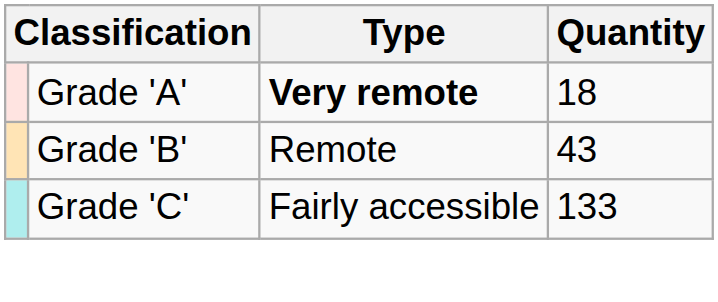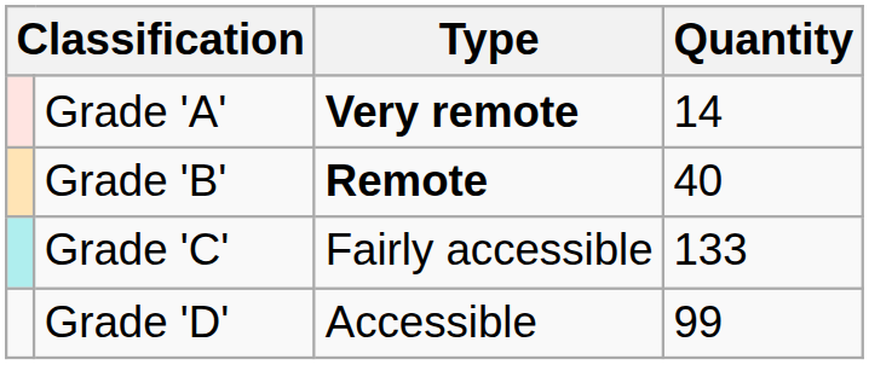Grade 'A' | Quantity: 18 -> 14
Grade 'B' | Type: normal -> bold
Grade 'B' | Quantity: 43 -> 40
+ row: Grade 'D' | Accessible | 99
